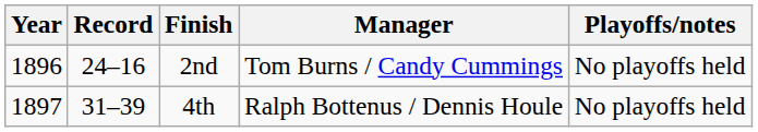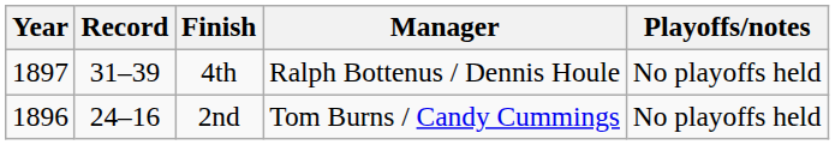rows swapped: 2nd <-> 4th
